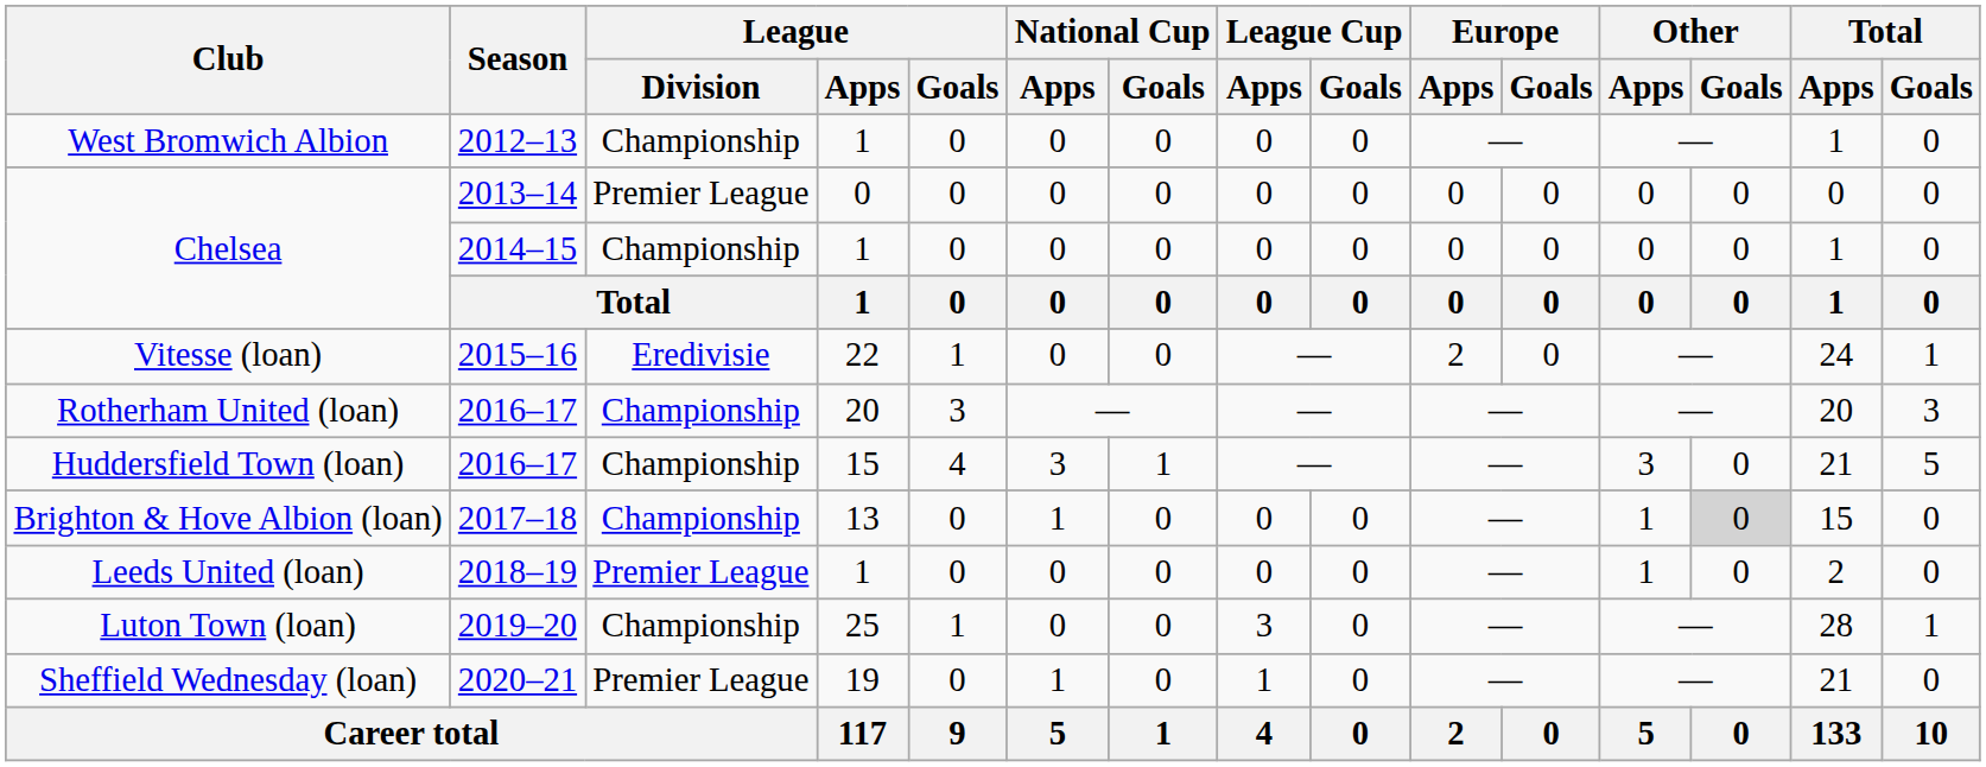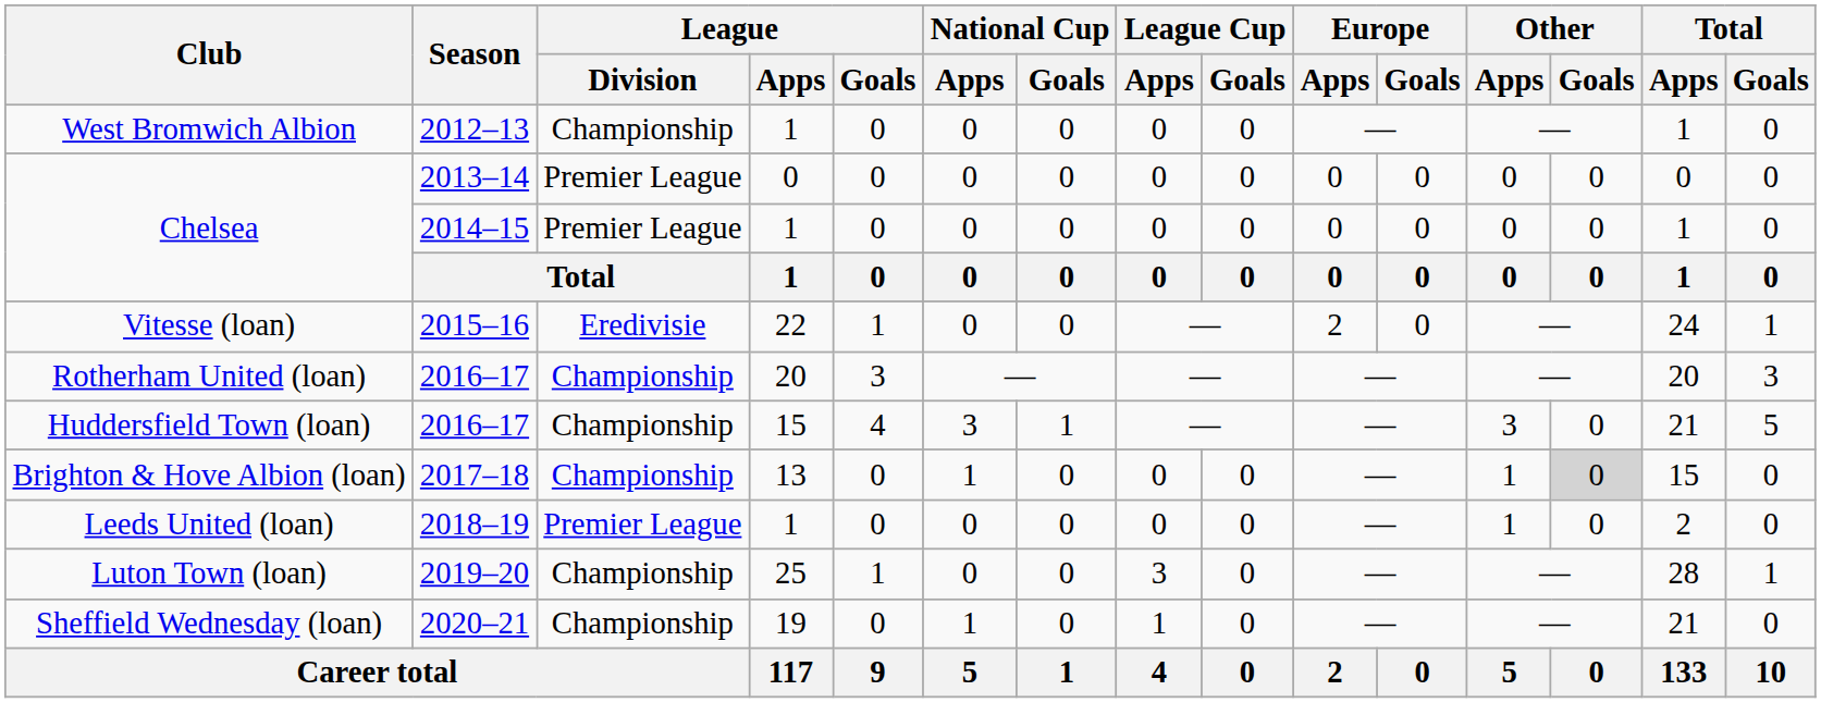Chelsea / 2014–15 | League / Division: Championship -> Premier League
Sheffield Wednesday (loan) | League / Division: Premier League -> Championship
